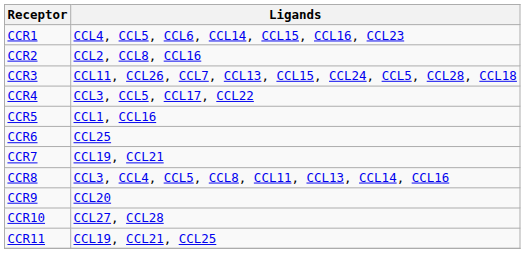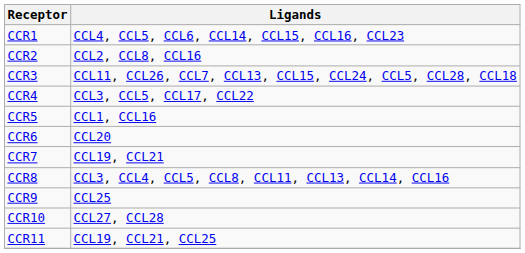CCR6 | Ligands: CCL25 -> CCL20
CCR9 | Ligands: CCL20 -> CCL25
